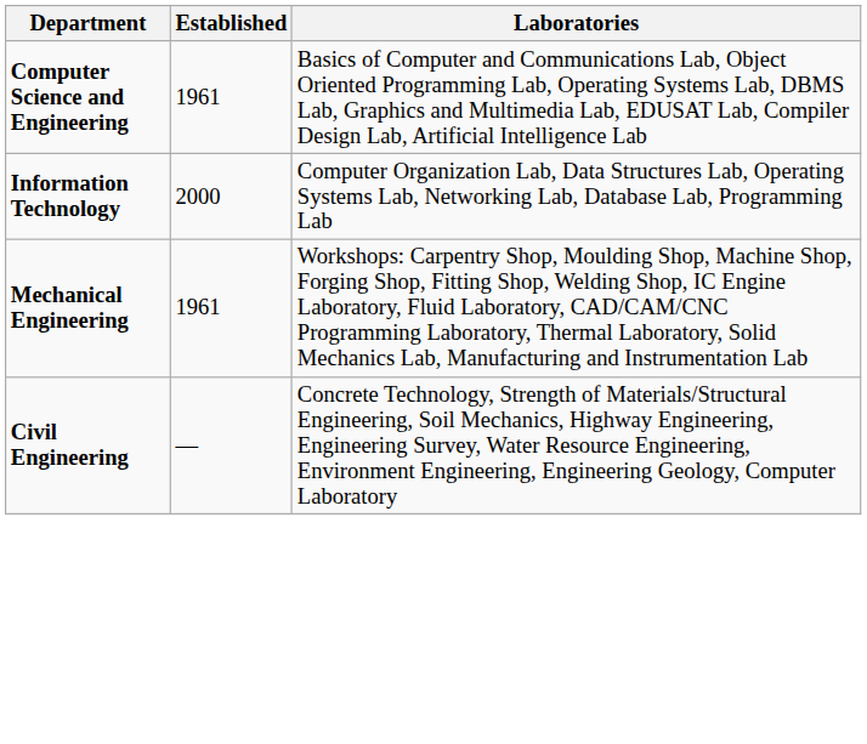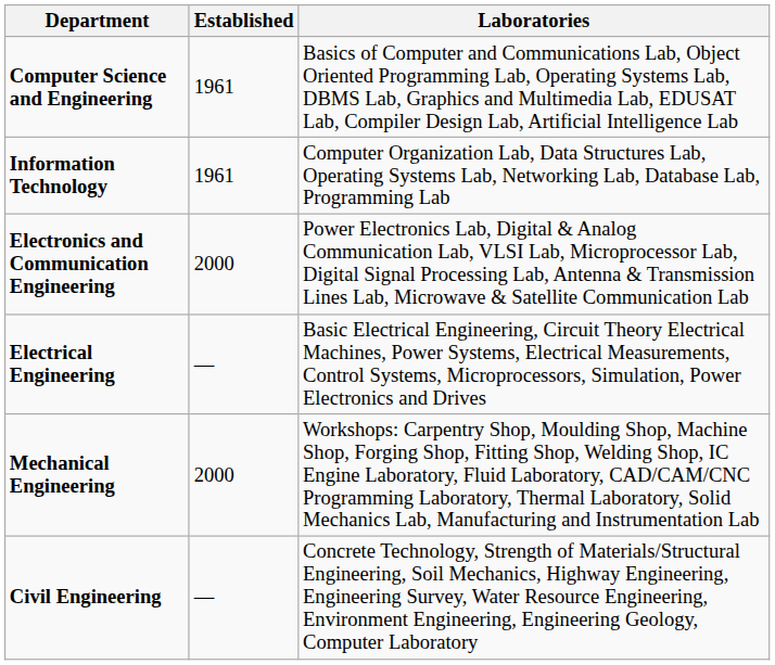Information Technology | Established: 2000 -> 1961
+ row: Electronics and Communication Engineering | 2000 | Power Electronics Lab, Digital & Analog Communication Lab, VLSI Lab, Microprocessor Lab, Digital Signal Processing Lab, Antenna & Transmission Lines Lab, Microwave & Satellite Communication Lab
+ row: Electrical Engineering | — | Basic Electrical Engineering, Circuit Theory Electrical Machines, Power Systems, Electrical Measurements, Control Systems, Microprocessors, Simulation, Power Electronics and Drives
Mechanical Engineering | Established: 1961 -> 2000
